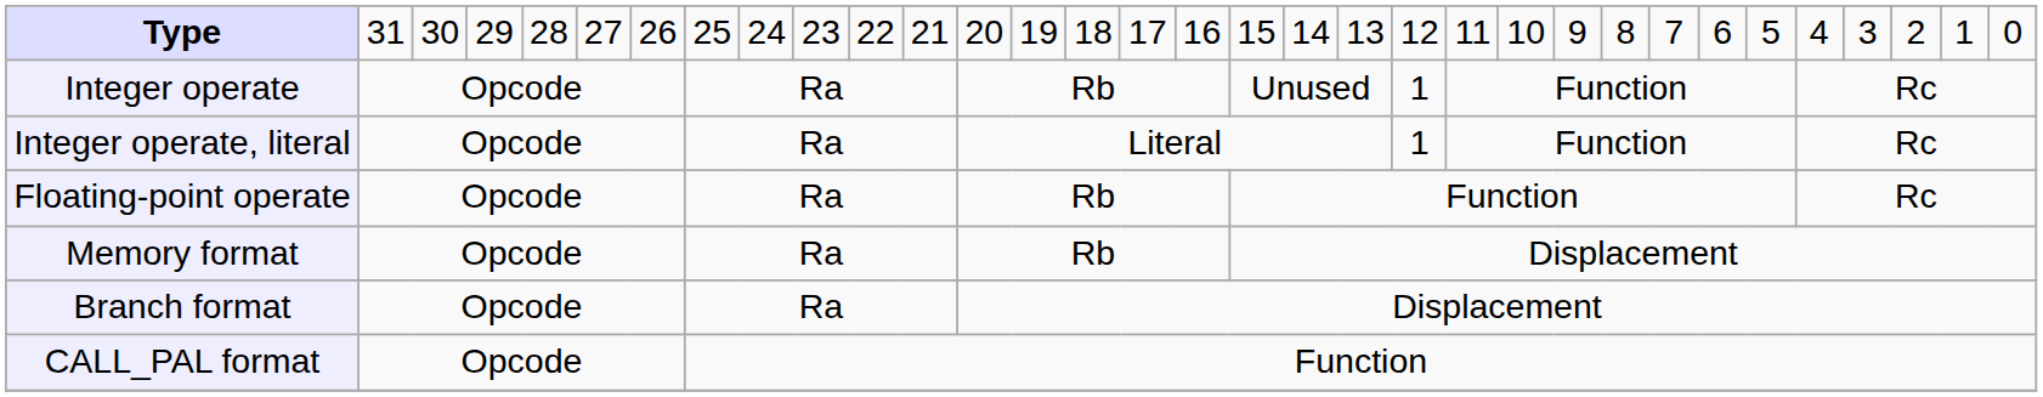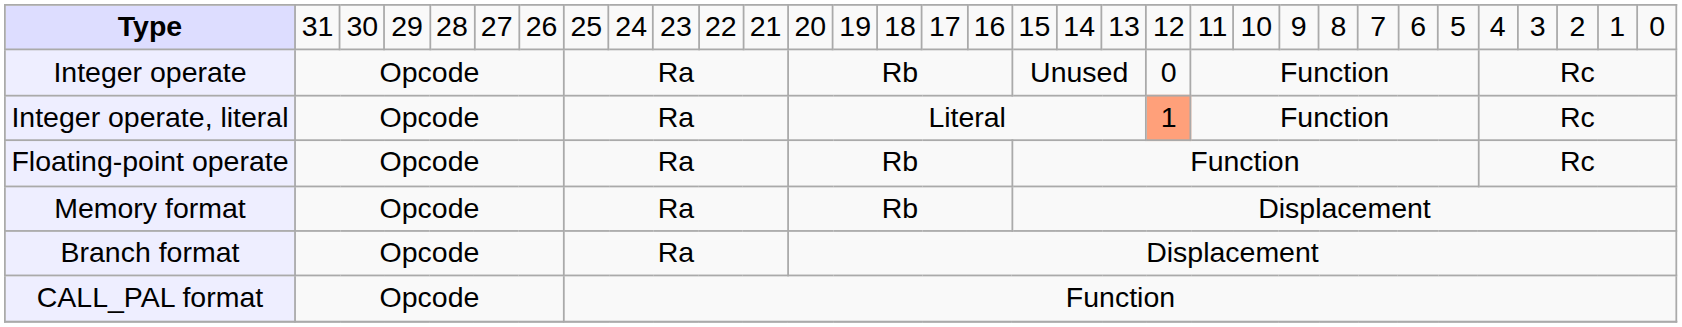Integer operate | column 21: 1 -> 0
Integer operate, literal | column 21: no background -> lightsalmon background
